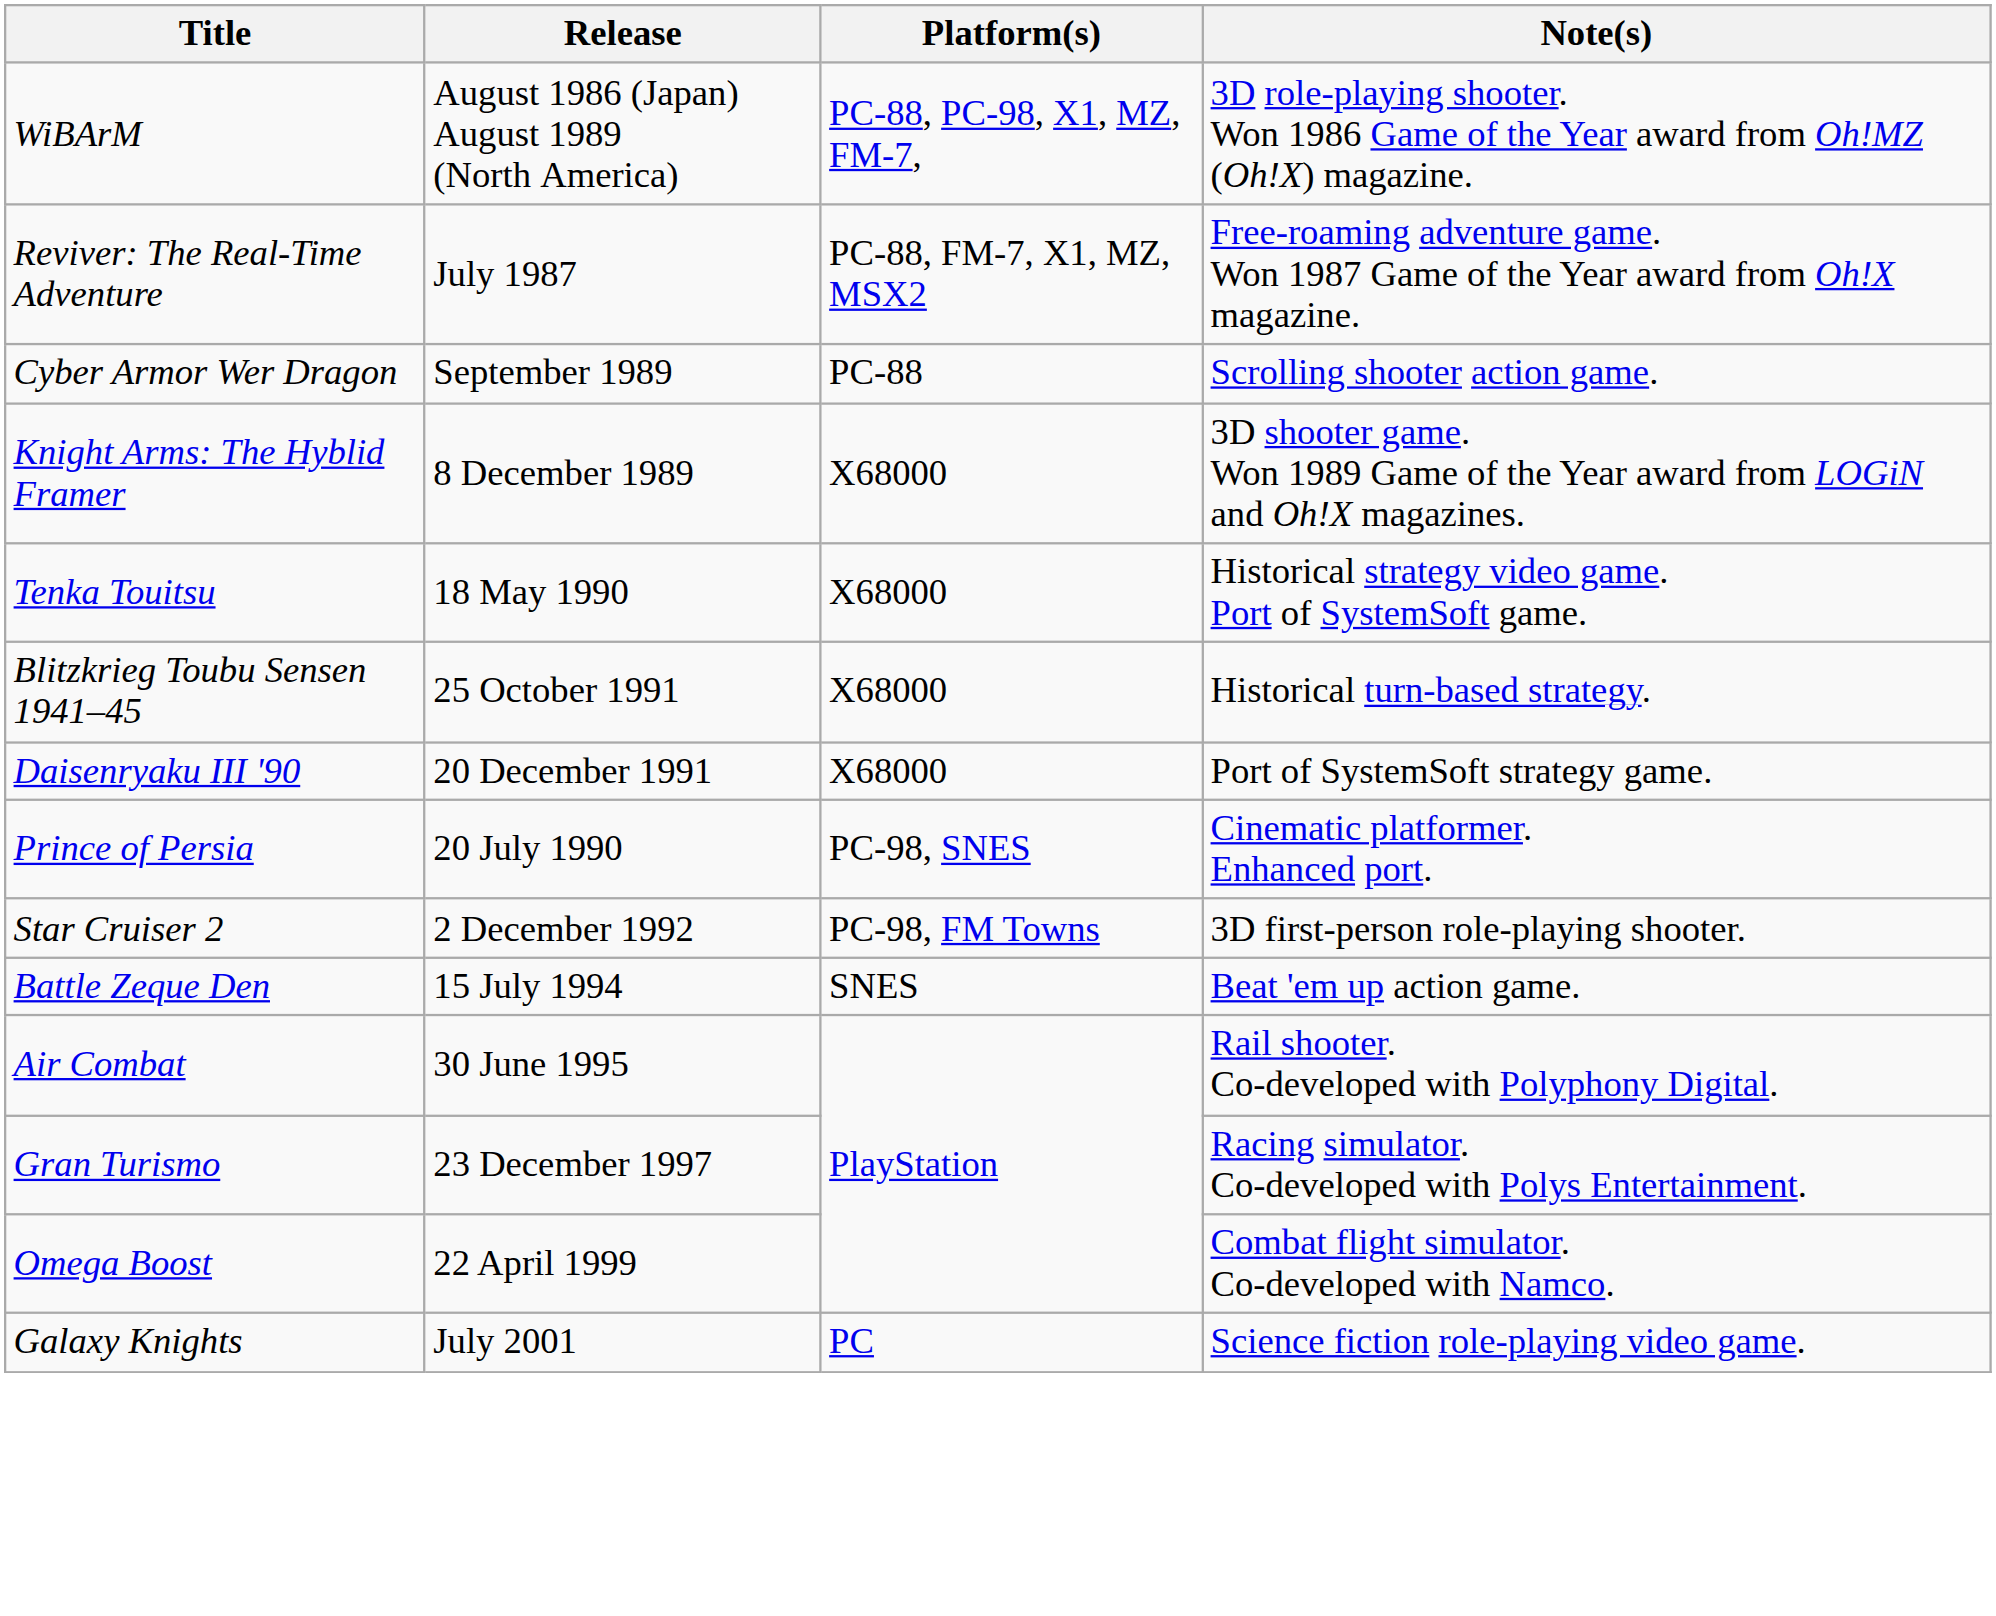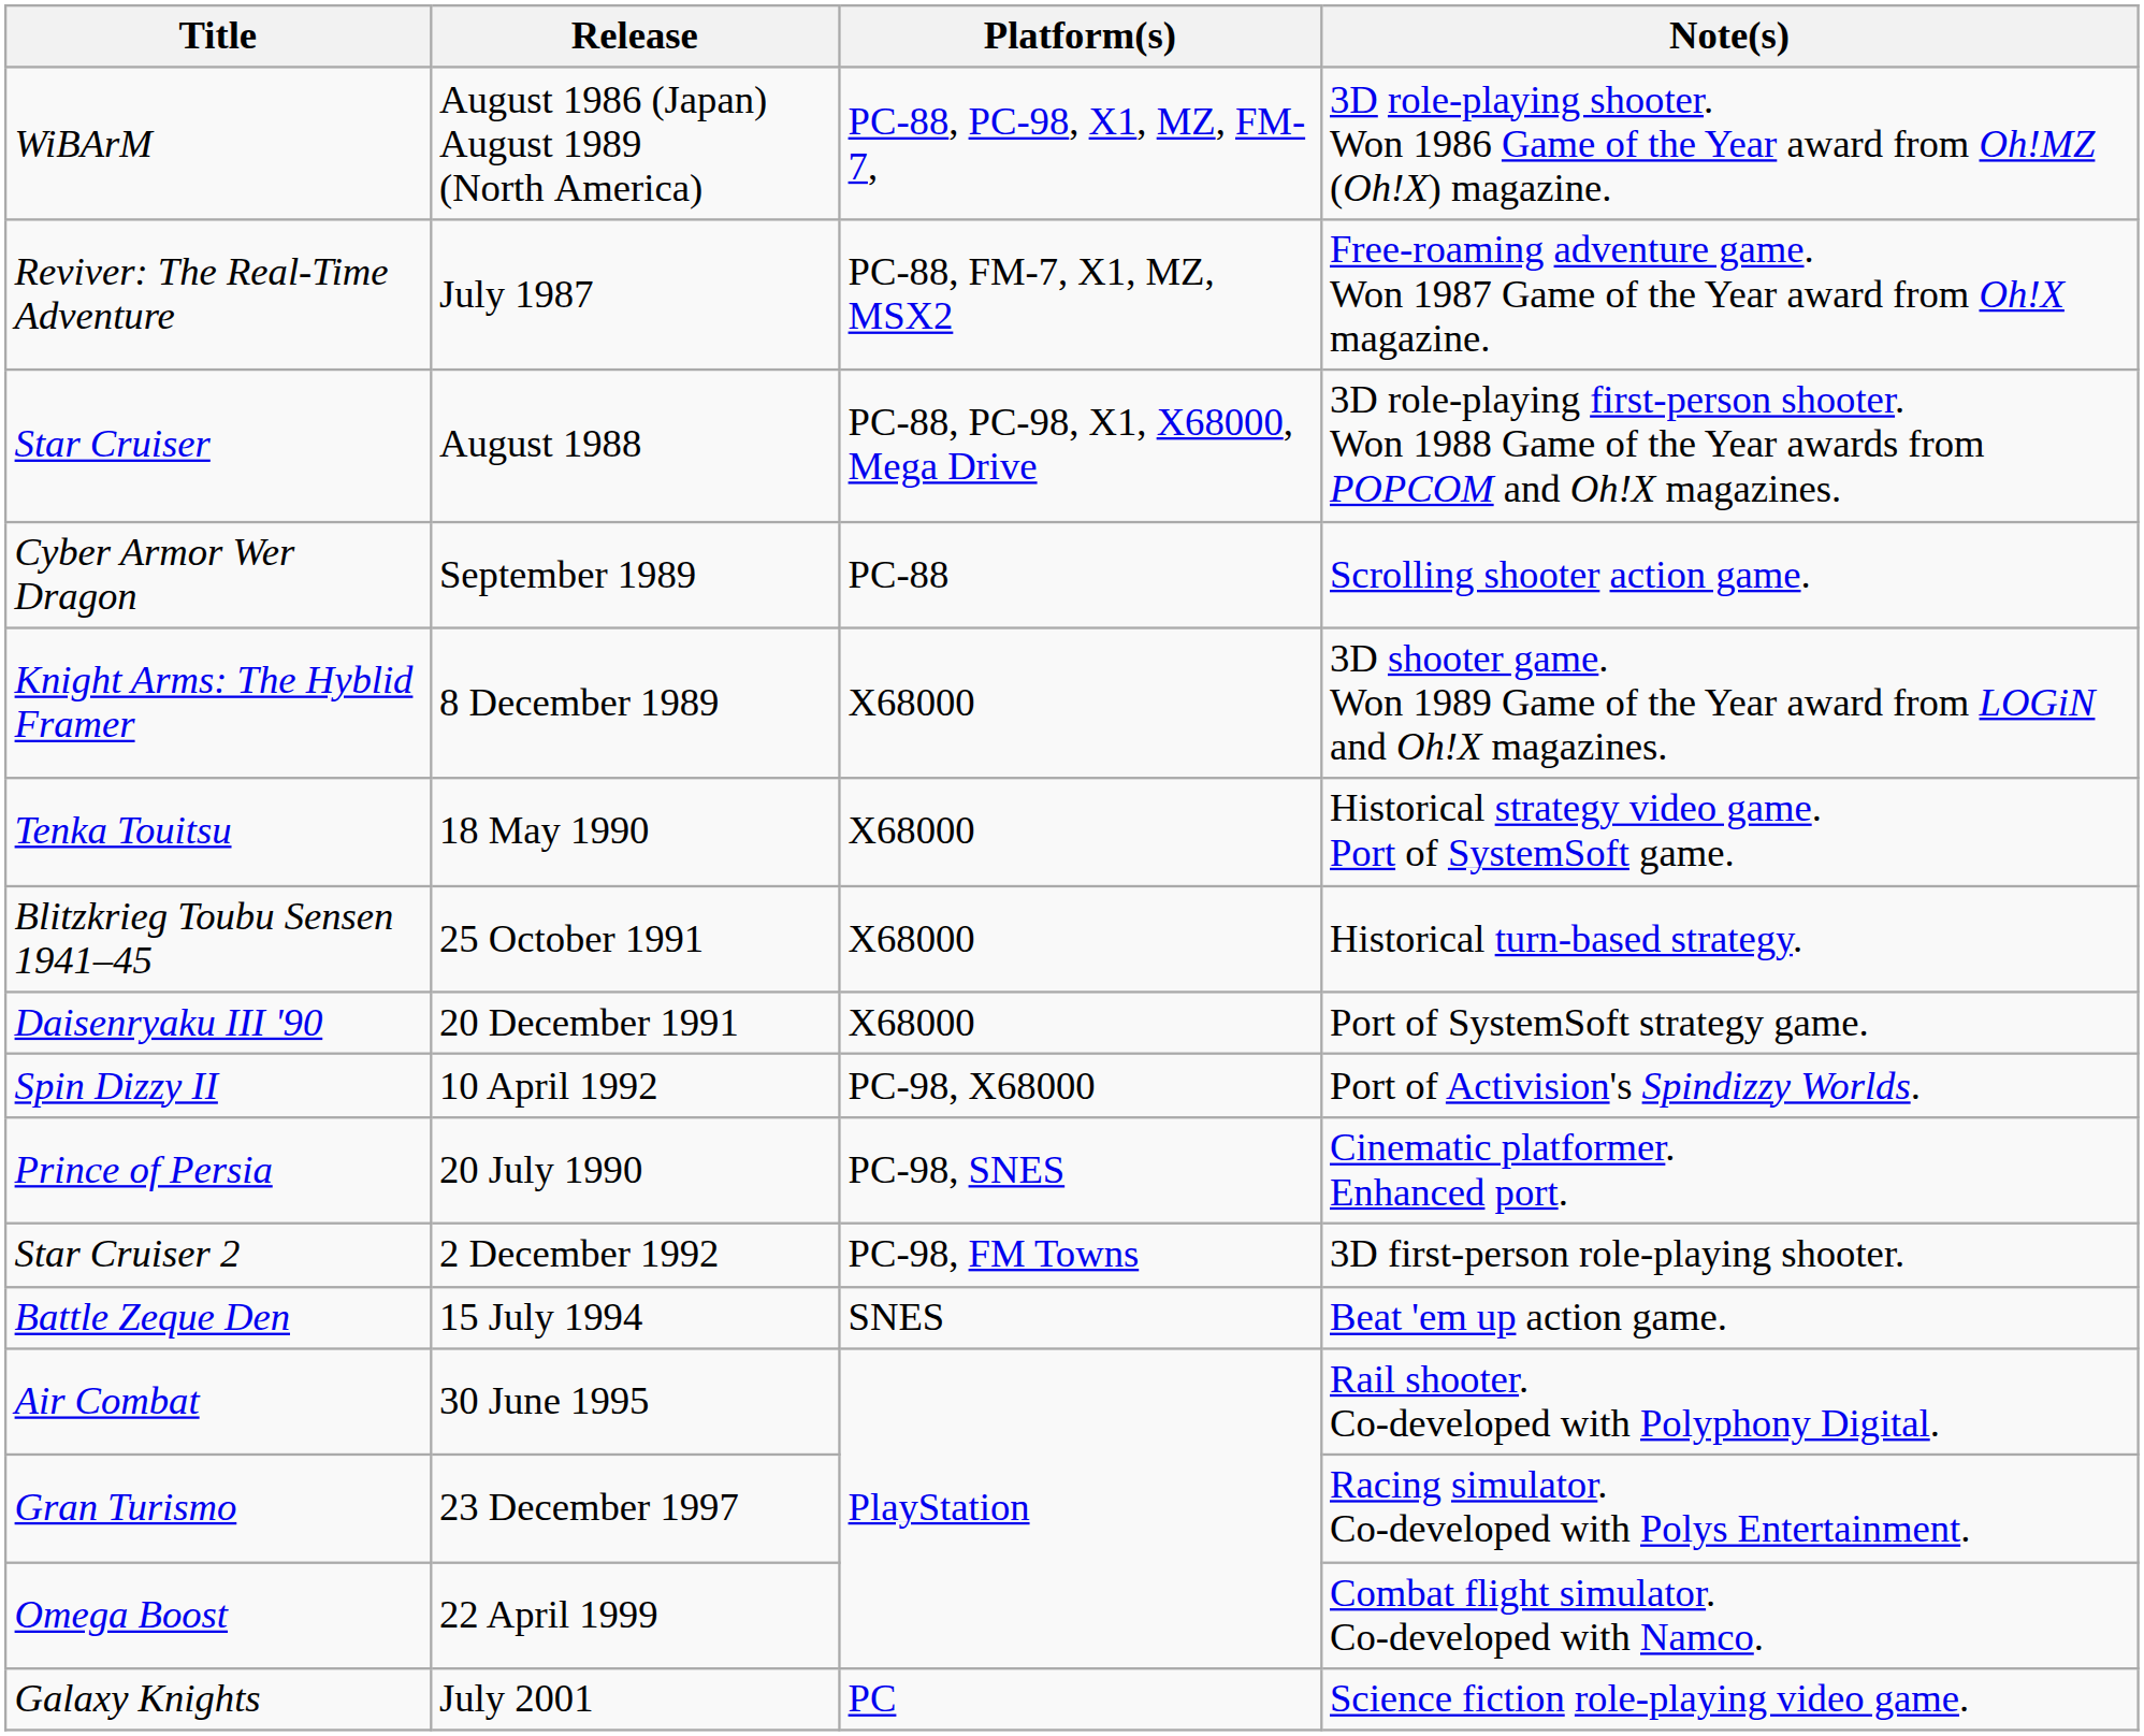+ row: Star Cruiser | August 1988 | PC-88, PC-98, X1, X68000, Mega Drive | 3D role-playing first-person shooter. Won 1988 Game of the Year awards from POPCOM and Oh!X magazines.
+ row: Spin Dizzy II | 10 April 1992 | PC-98, X68000 | Port of Activision's Spindizzy Worlds.
